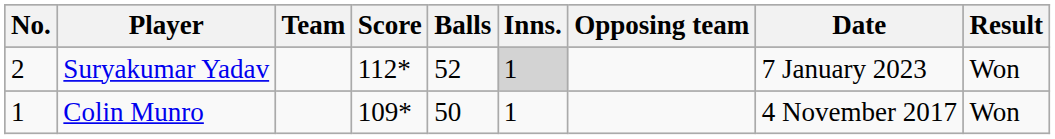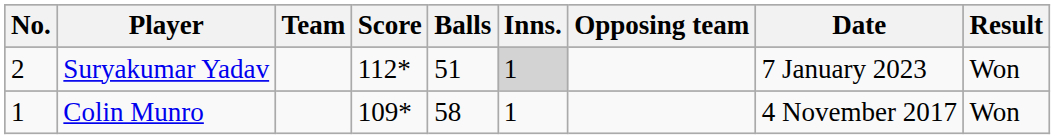Suryakumar Yadav | Balls: 52 -> 51
Colin Munro | Balls: 50 -> 58
